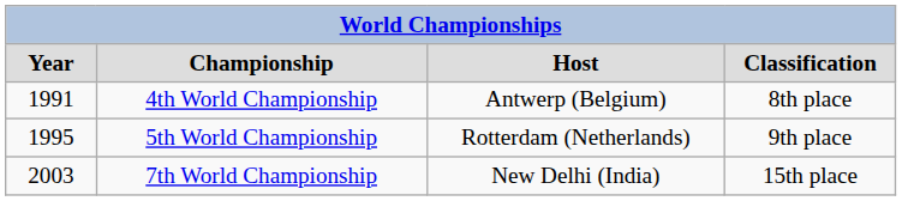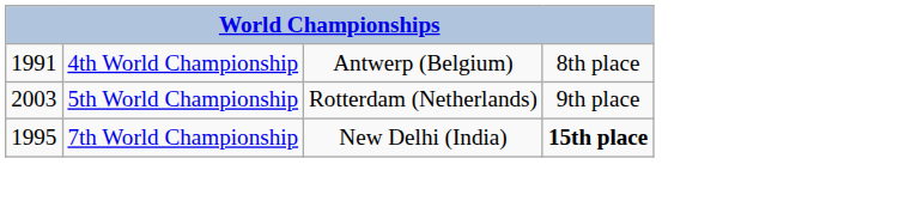- row: Year | Championship | Host | Classification
5th World Championship | column 1: 1995 -> 2003
7th World Championship | column 1: 2003 -> 1995
7th World Championship | column 4: normal -> bold
